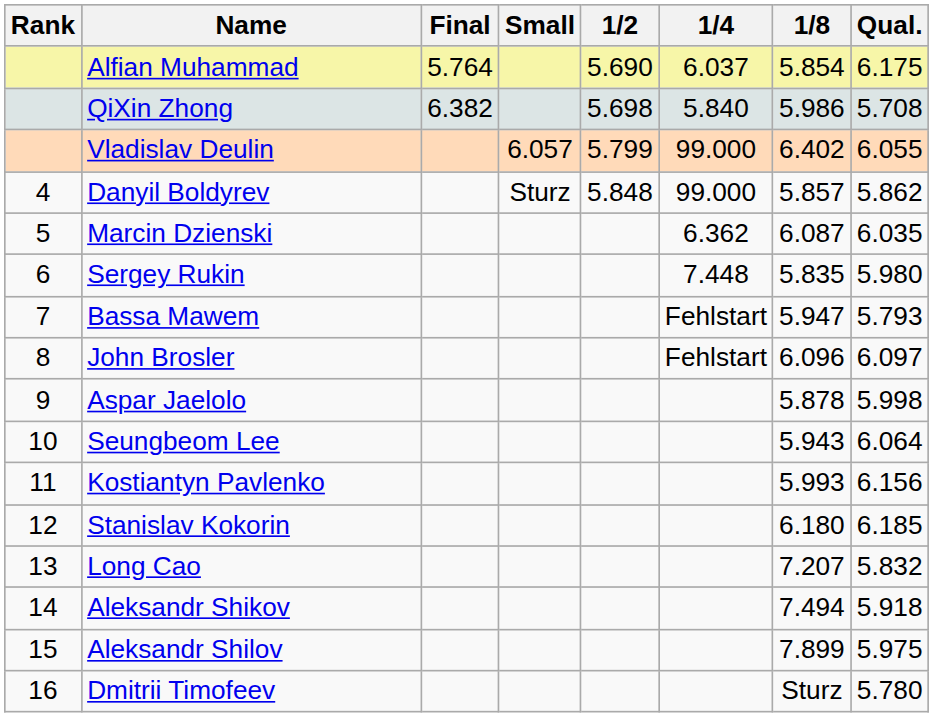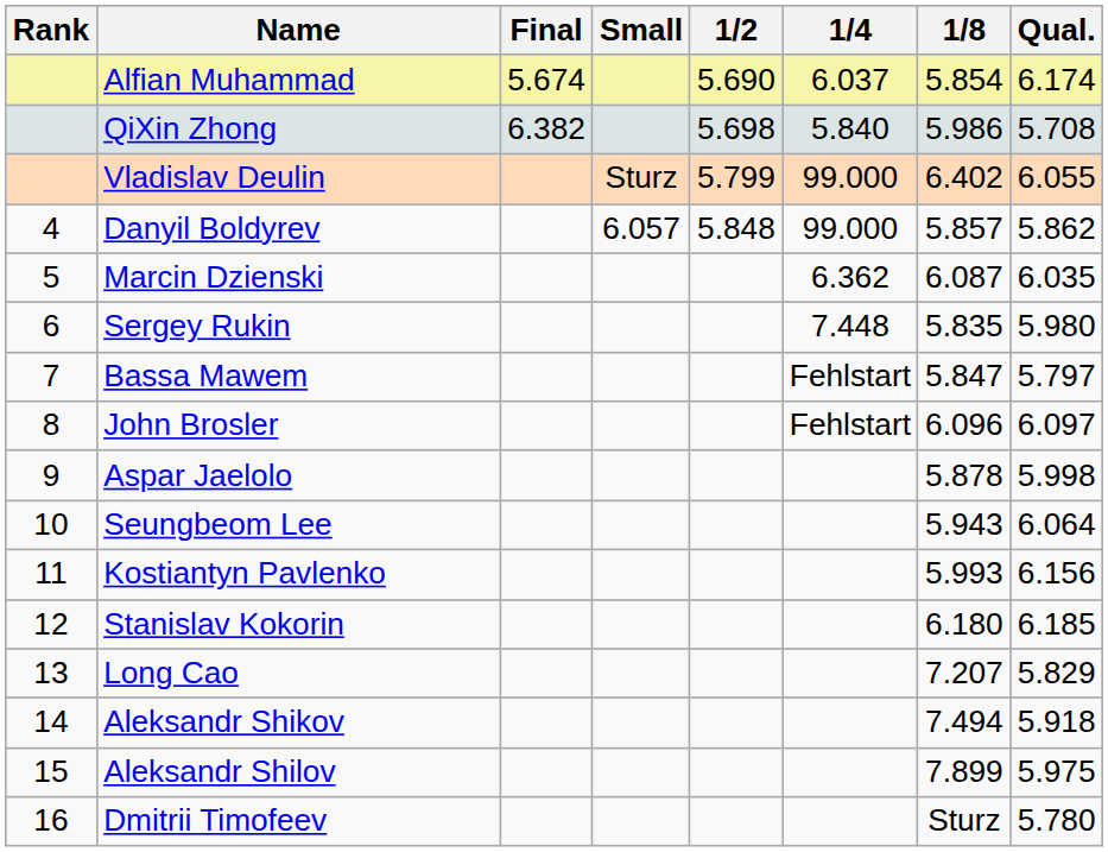Alfian Muhammad | Final: 5.764 -> 5.674
Alfian Muhammad | Qual.: 6.175 -> 6.174
Vladislav Deulin | Small: 6.057 -> Sturz
Danyil Boldyrev | Small: Sturz -> 6.057
Bassa Mawem | 1/8: 5.947 -> 5.847
Bassa Mawem | Qual.: 5.793 -> 5.797
Long Cao | Qual.: 5.832 -> 5.829
